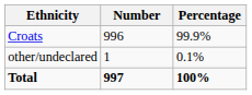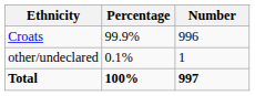columns swapped: Number <-> Percentage
